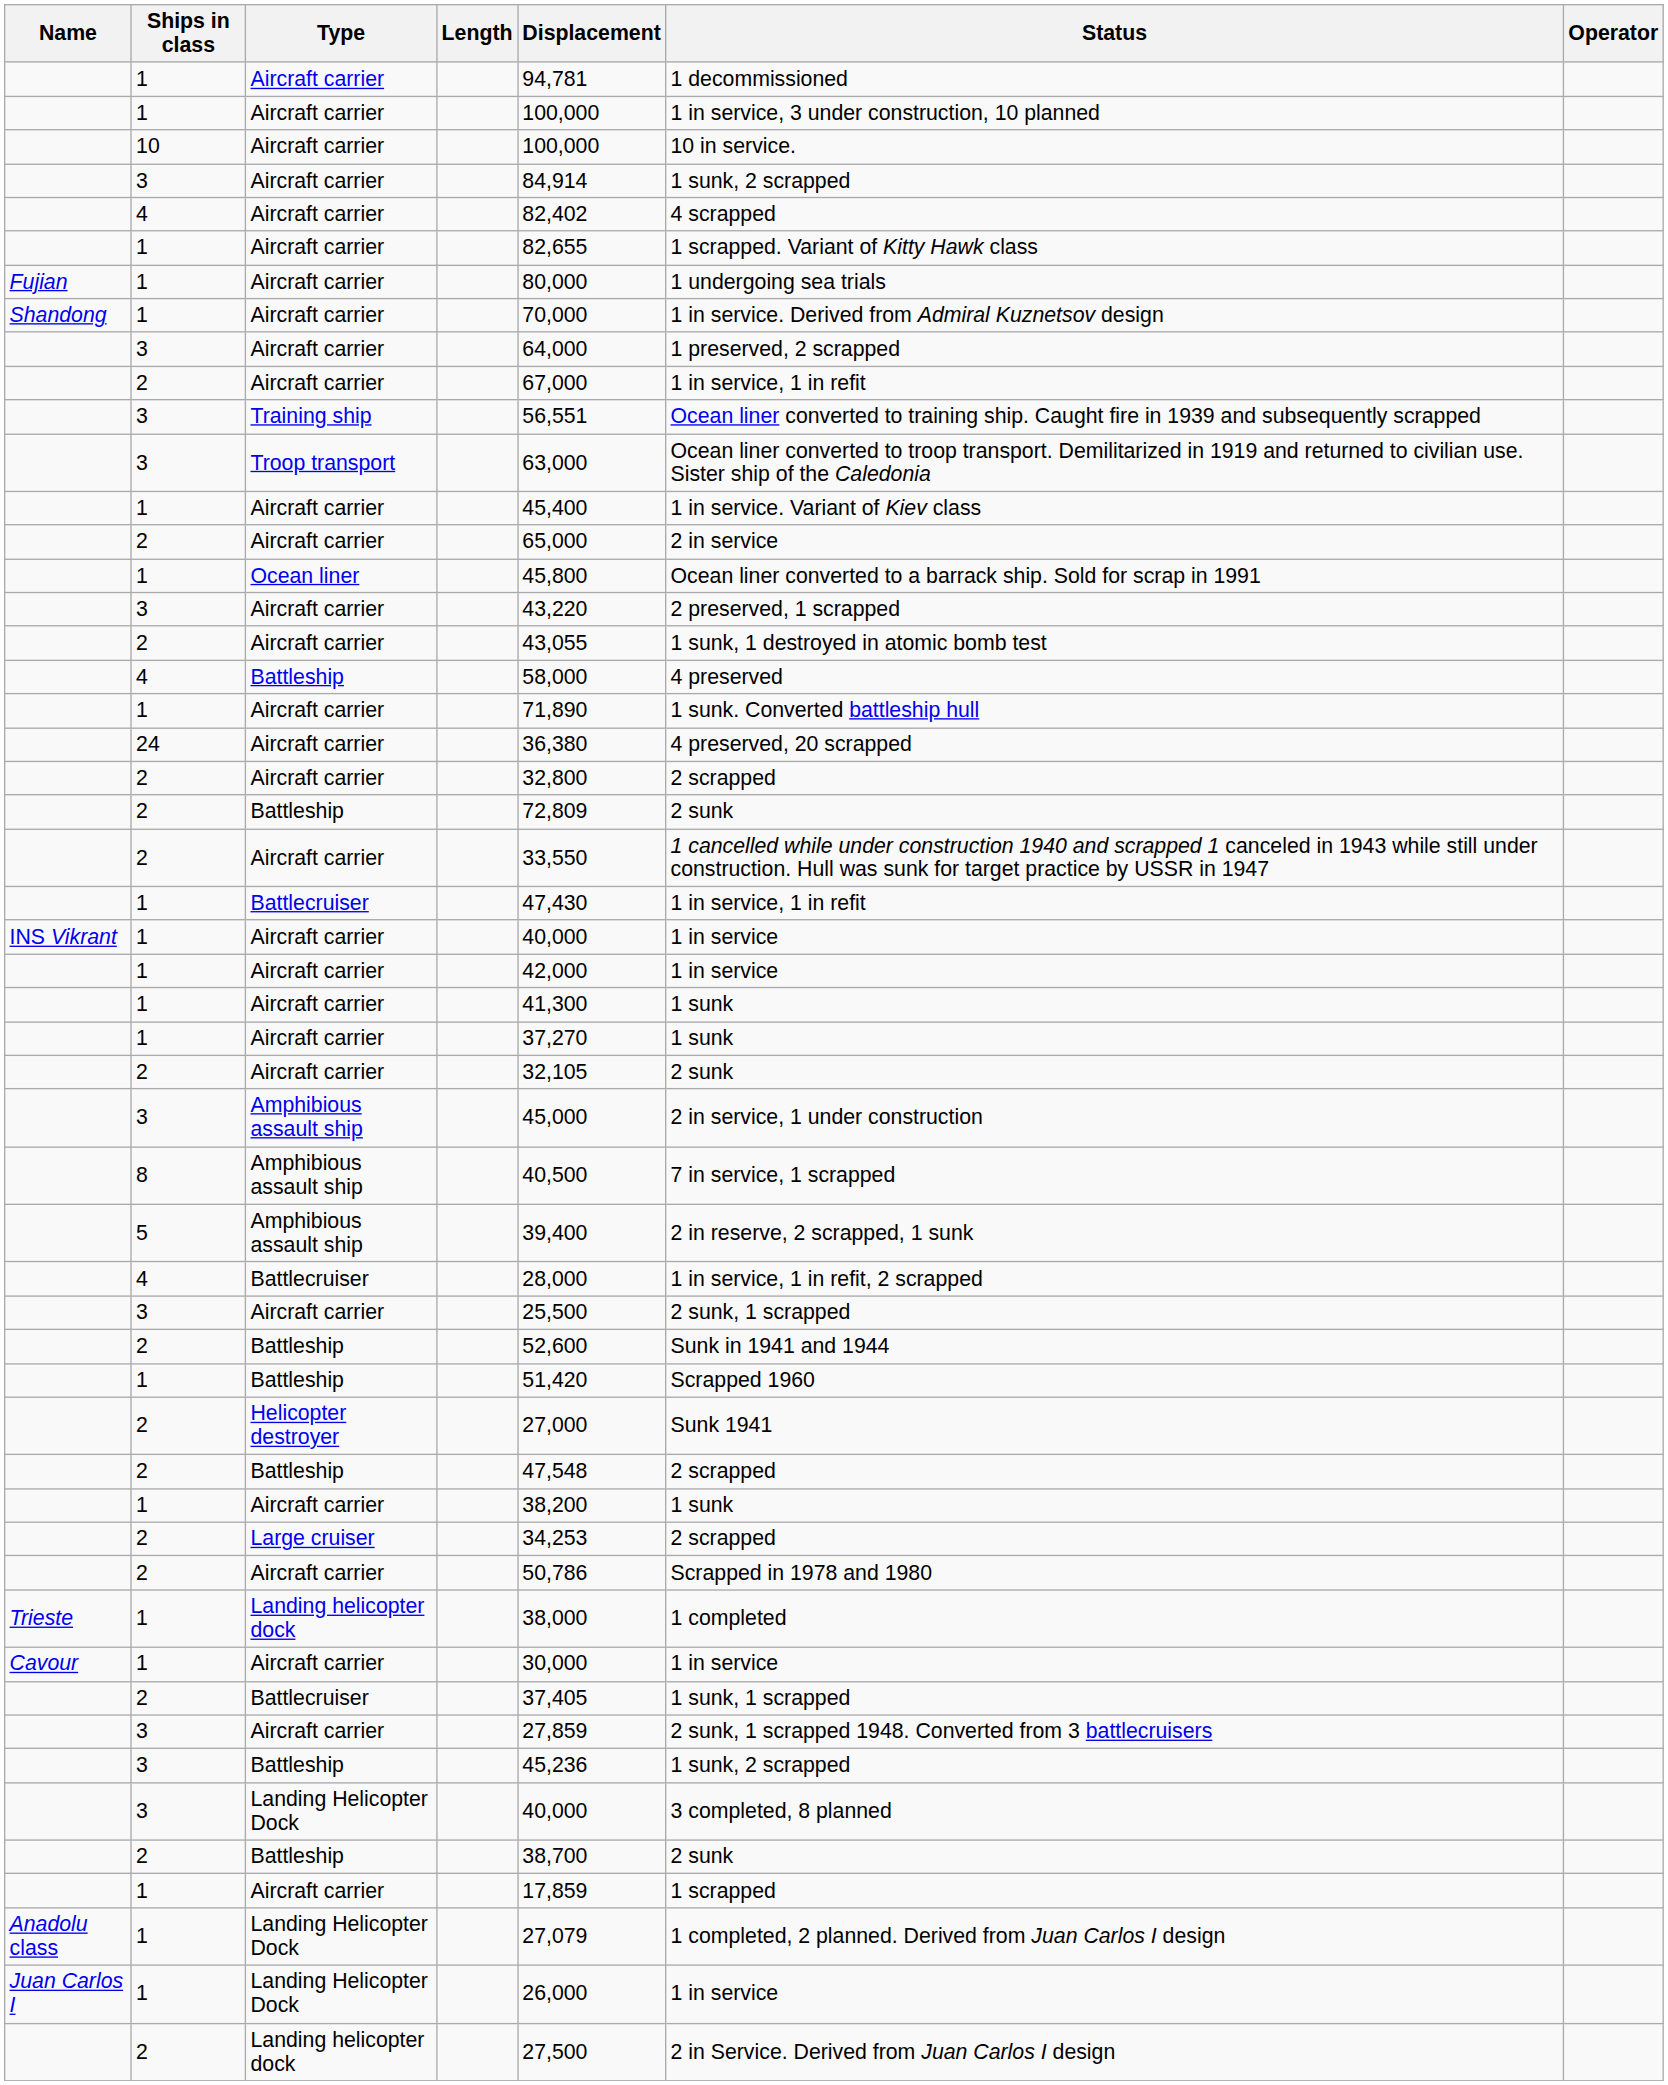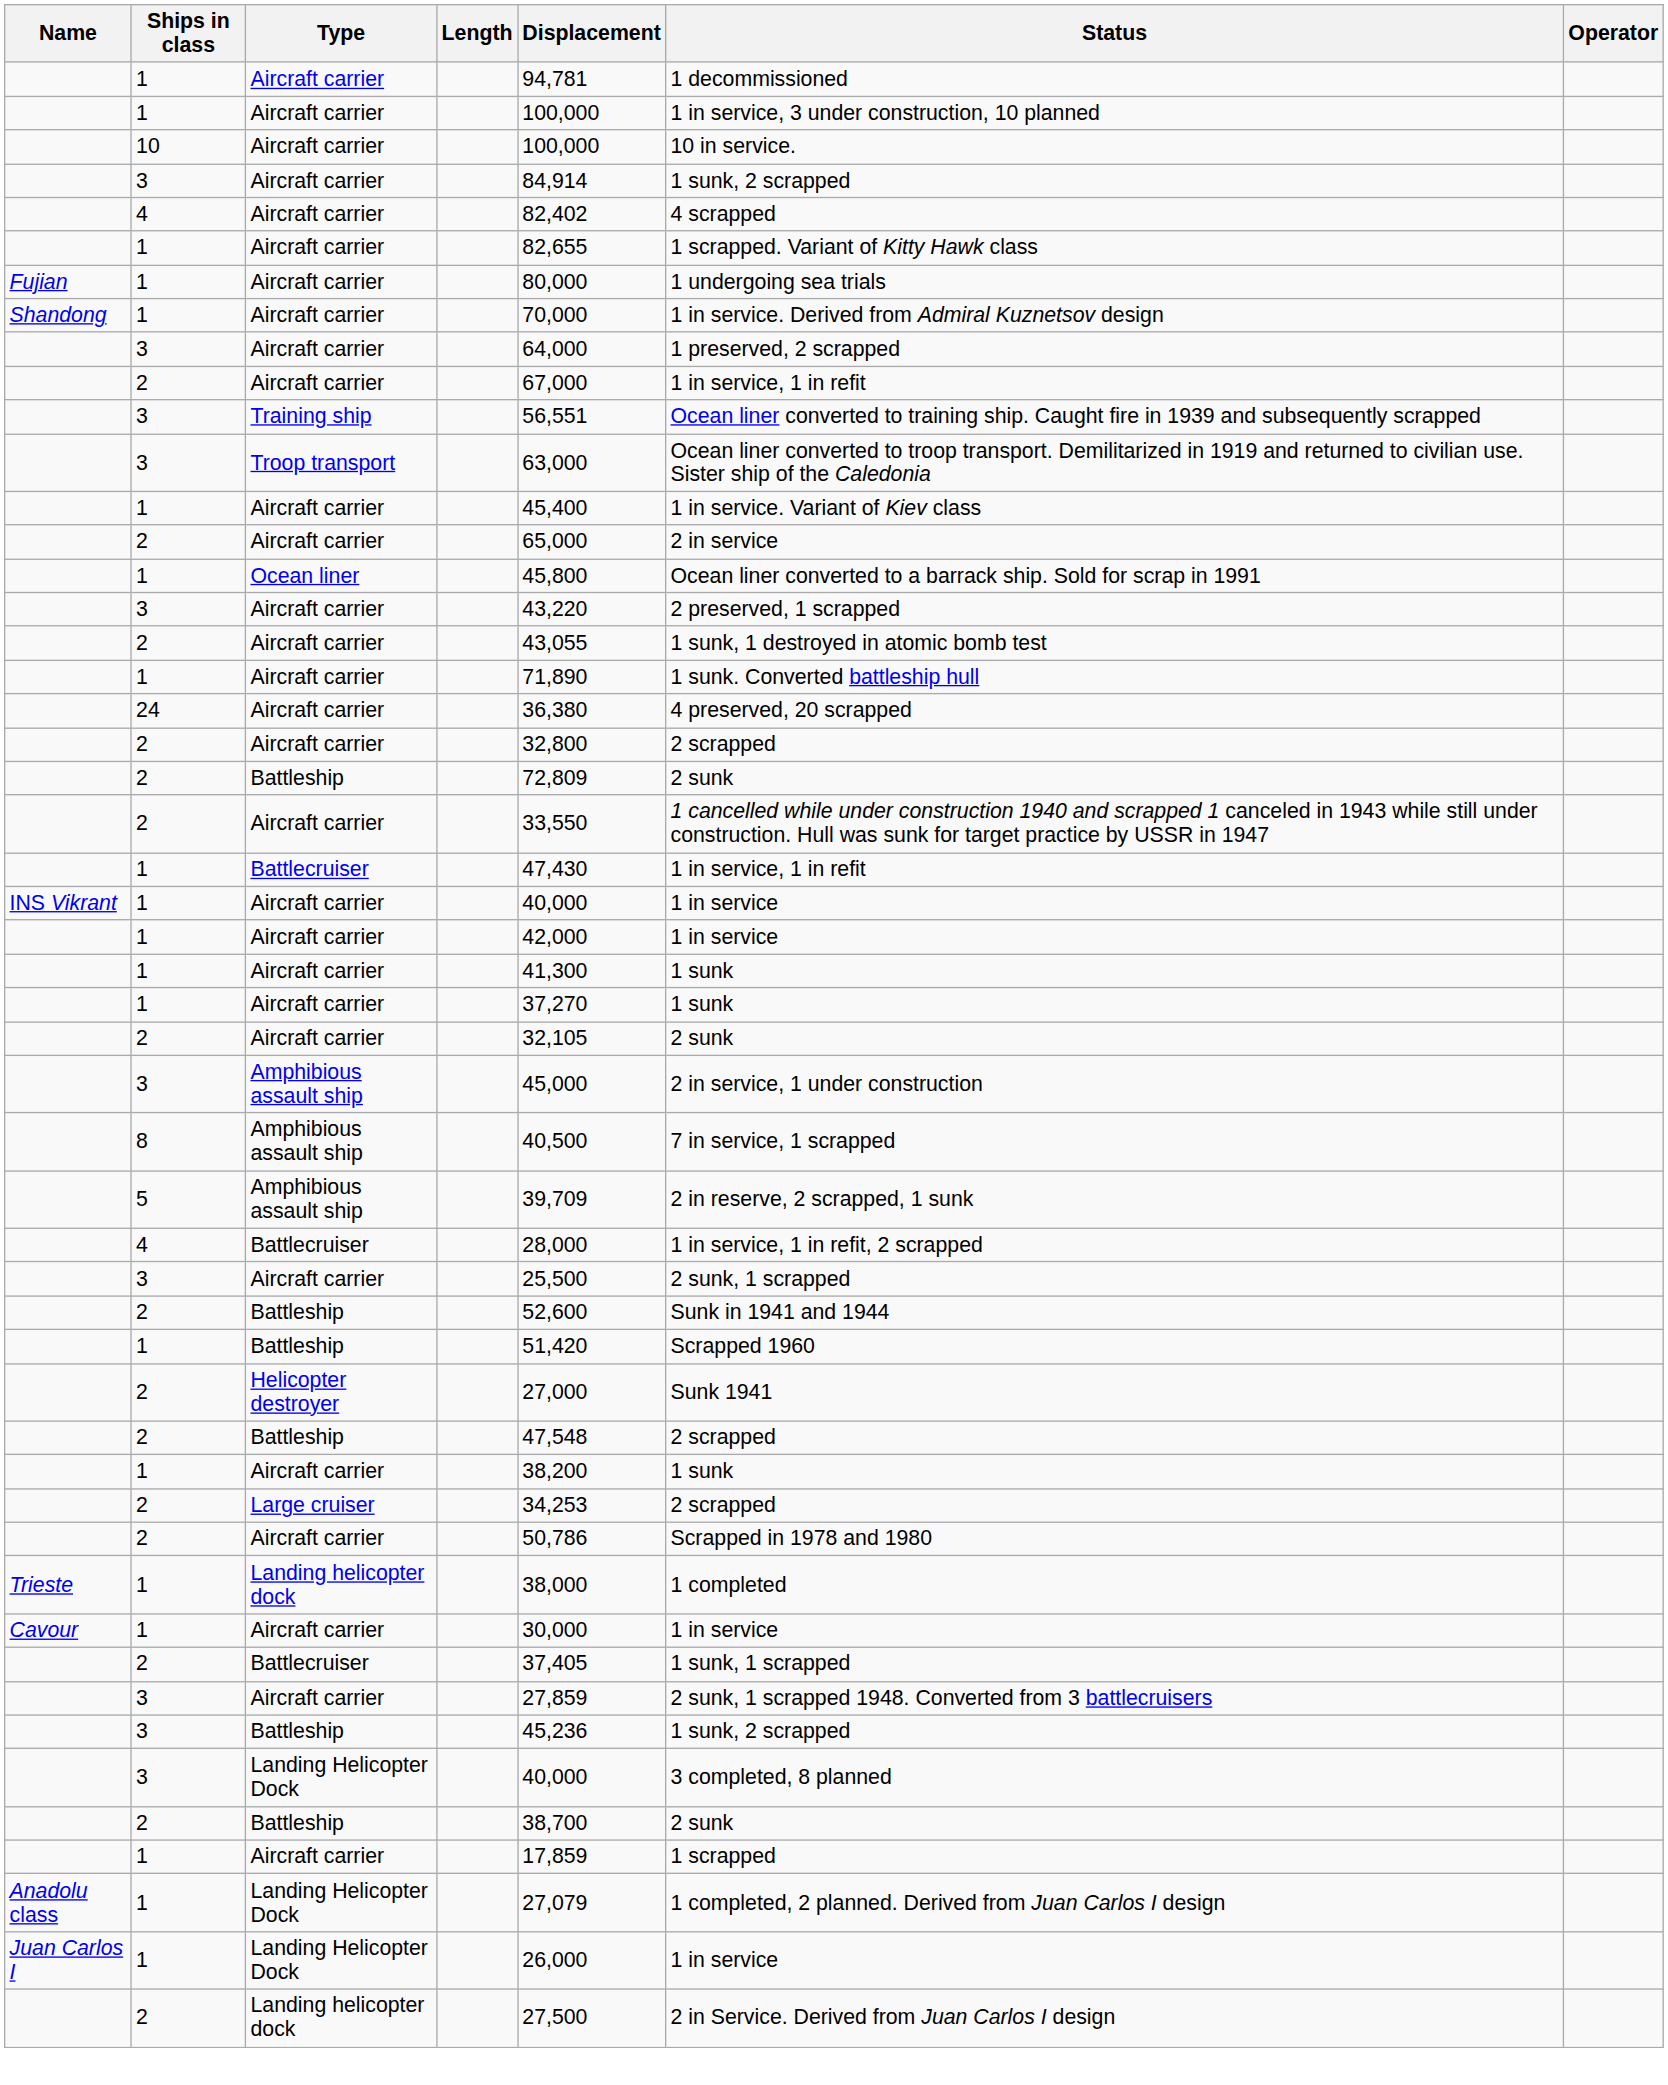- row: 4 | Battleship | 58,000 | 4 preserved
5 / Amphibious assault ship | Displacement: 39,400 -> 39,709
